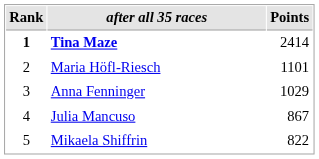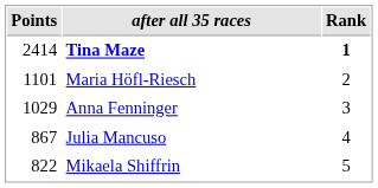columns swapped: Rank <-> Points
